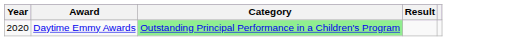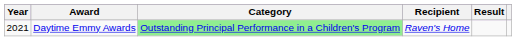+ column: Recipient | Raven's Home
Daytime Emmy Awards | Year: 2020 -> 2021
